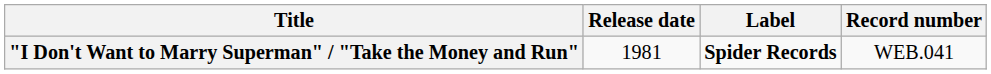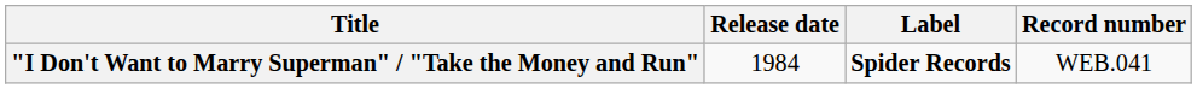"I Don't Want to Marry Superman" / "Take the Money and Run" | Release date: 1981 -> 1984
